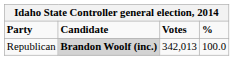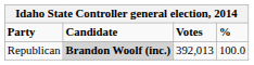Republican | Votes: 342,013 -> 392,013
